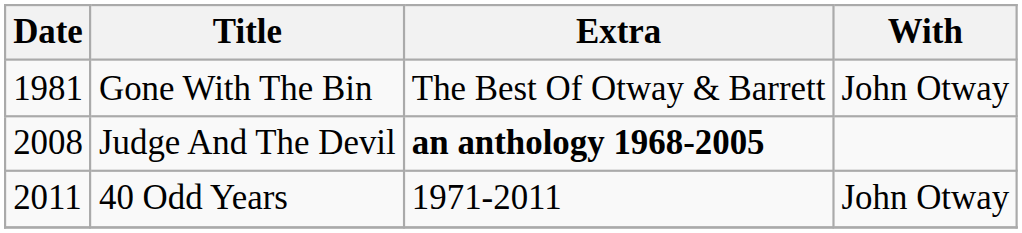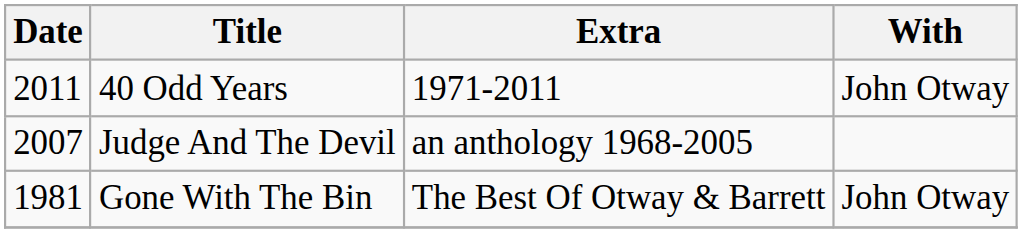rows swapped: Gone With The Bin <-> 40 Odd Years
Judge And The Devil | Date: 2008 -> 2007
Judge And The Devil | Extra: bold -> normal
